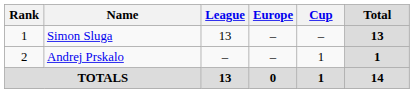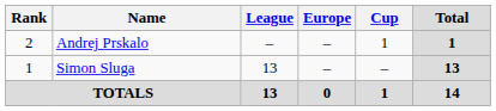rows swapped: Simon Sluga <-> Andrej Prskalo
